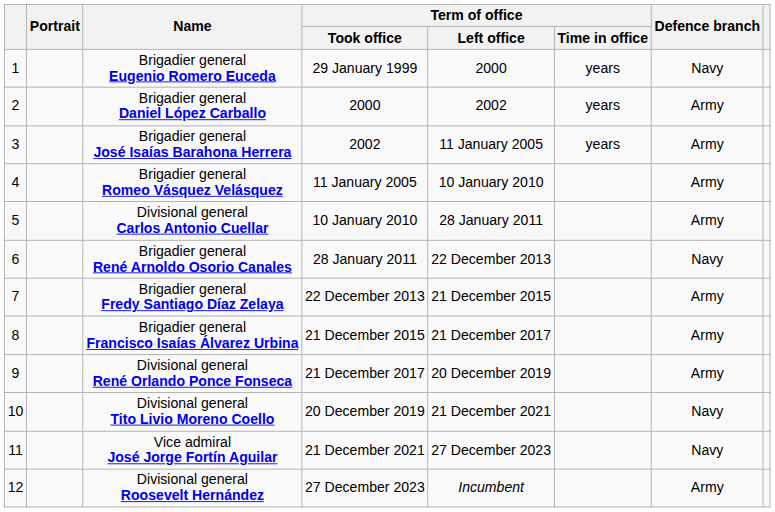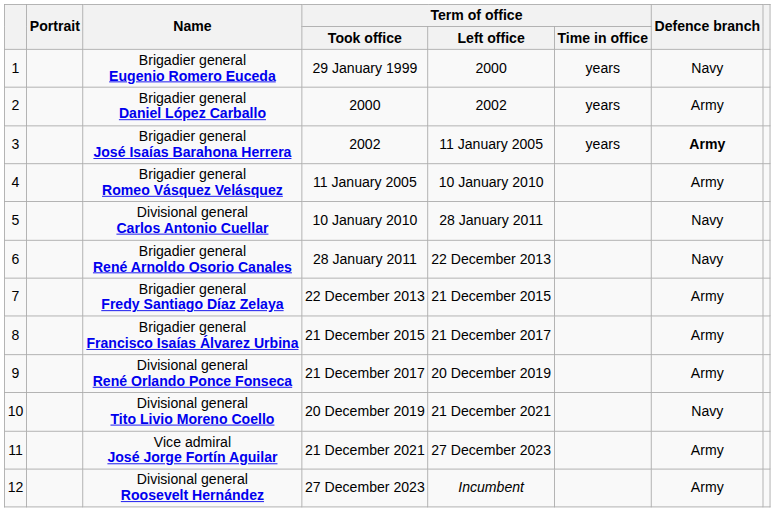Brigadier general José Isaías Barahona Herrera | Defence branch: normal -> bold
Divisional general Carlos Antonio Cuellar | Defence branch: Army -> Navy
Vice admiral José Jorge Fortín Aguilar | Defence branch: Navy -> Army
